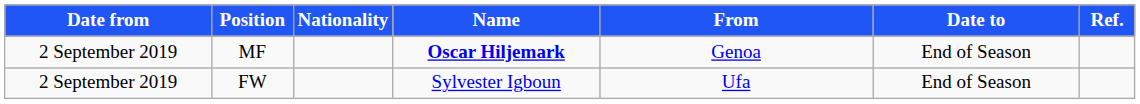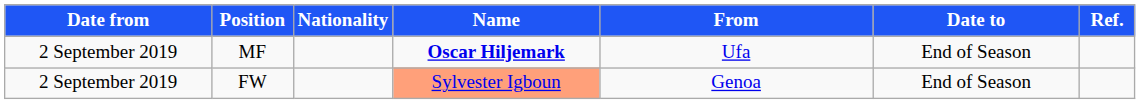MF | From: Genoa -> Ufa
FW | Name: no background -> lightsalmon background
FW | From: Ufa -> Genoa
